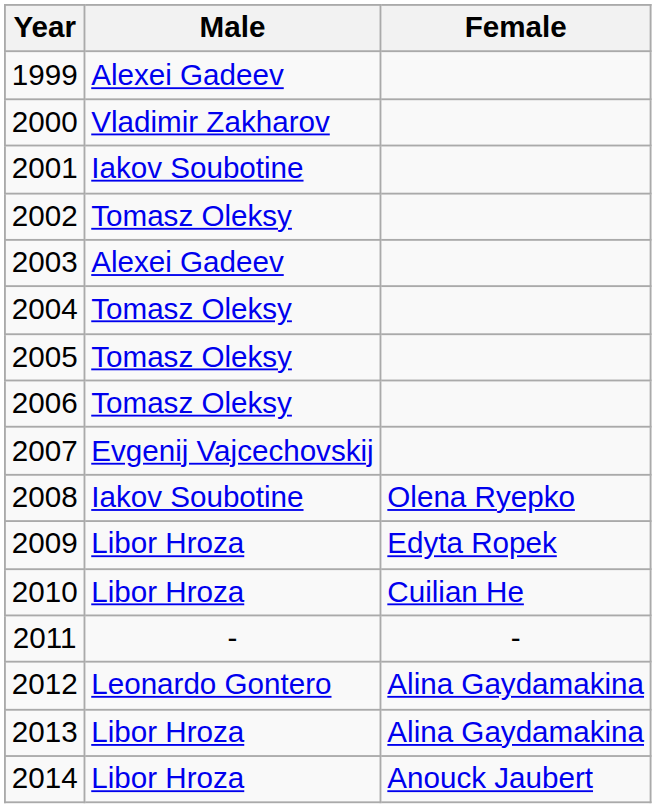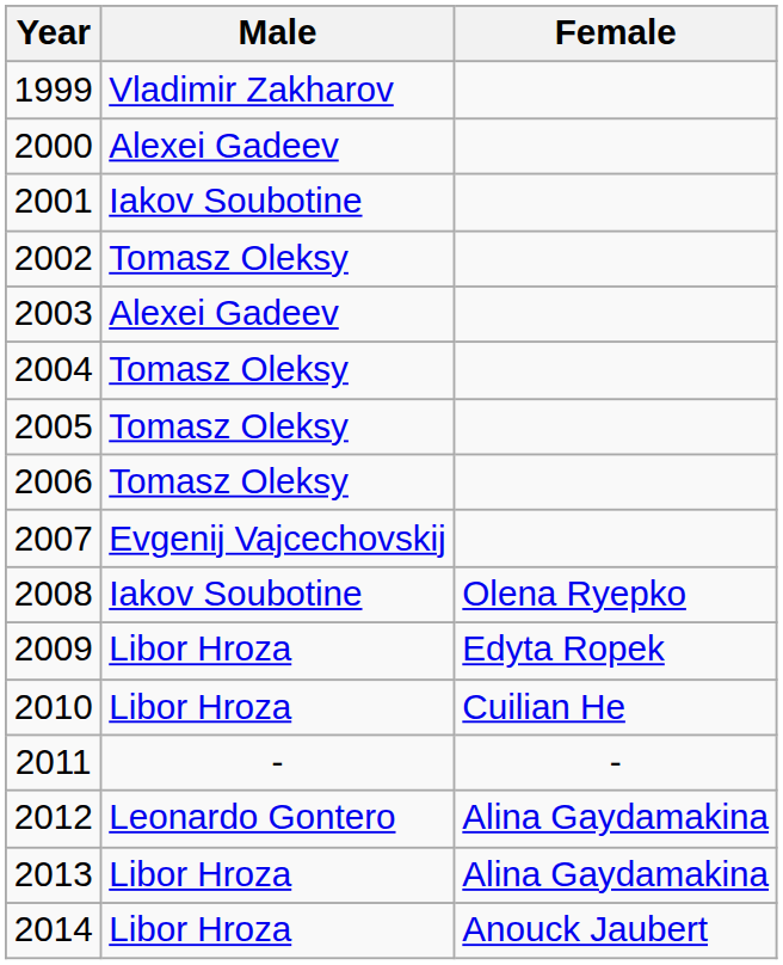1999 | Male: Alexei Gadeev -> Vladimir Zakharov
2000 | Male: Vladimir Zakharov -> Alexei Gadeev
